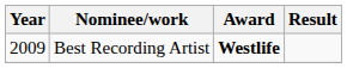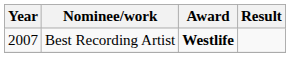Best Recording Artist | Year: 2009 -> 2007
